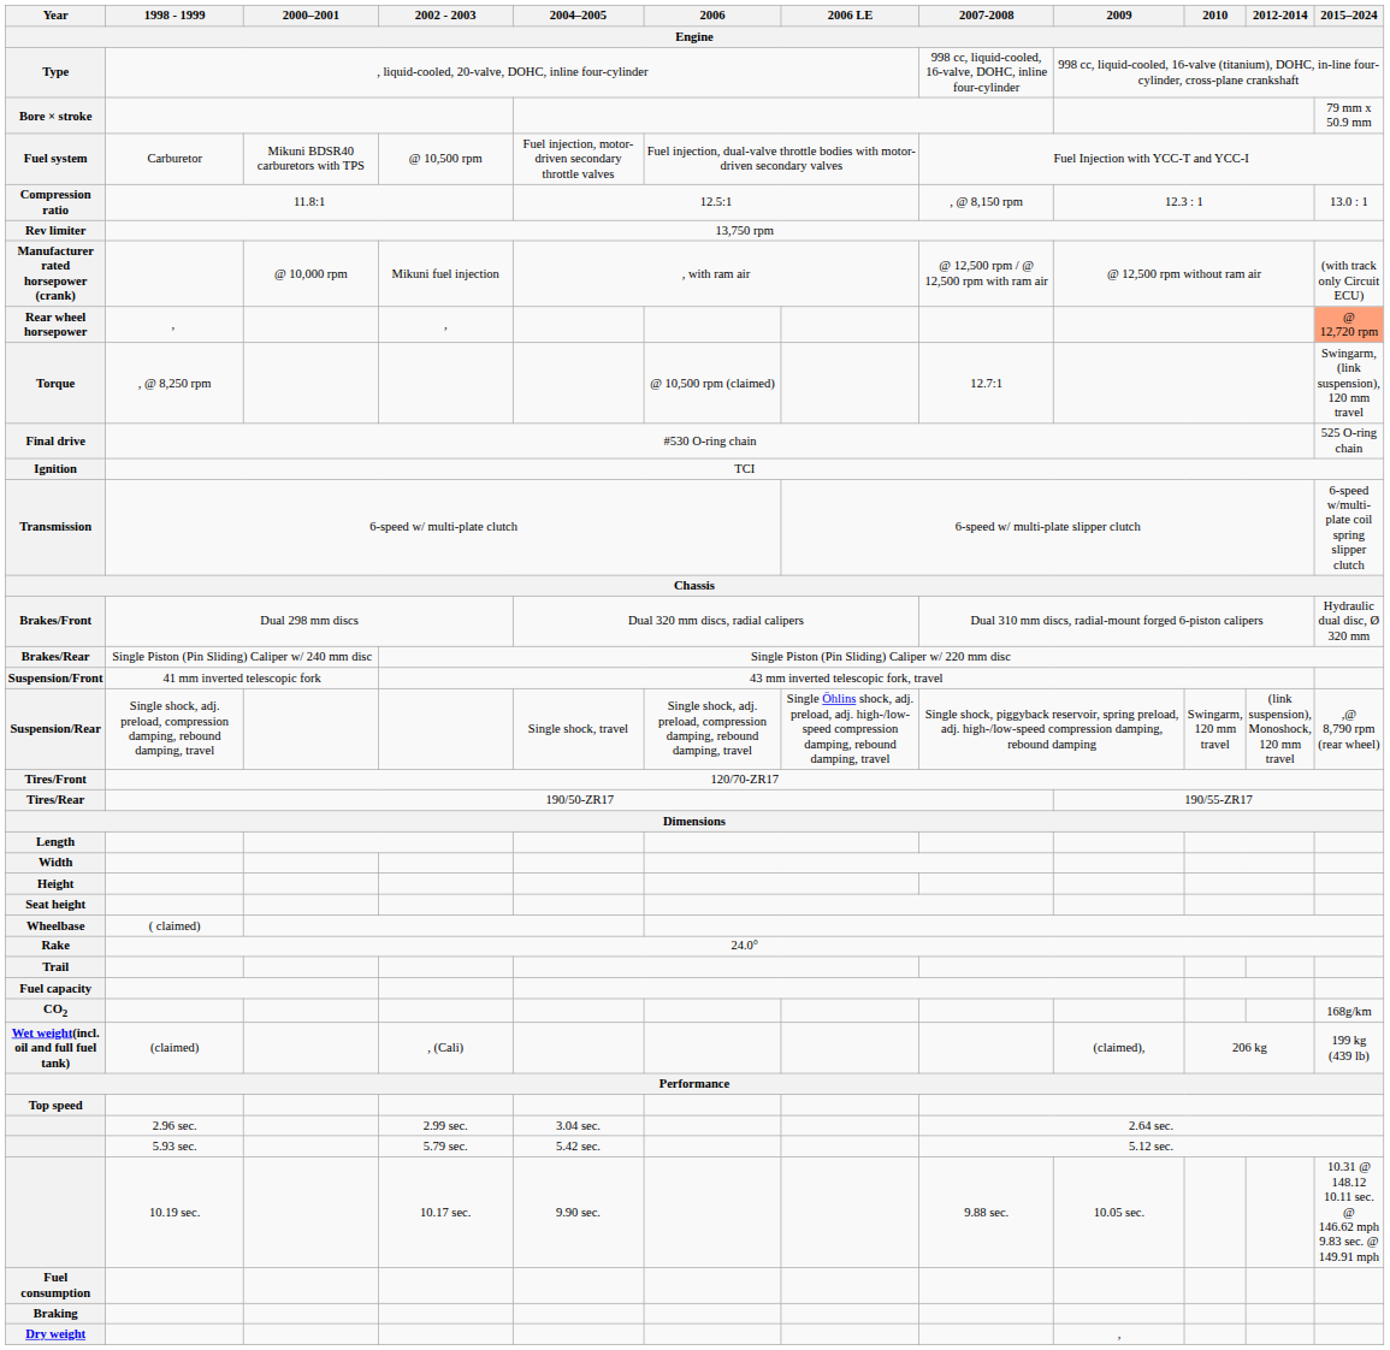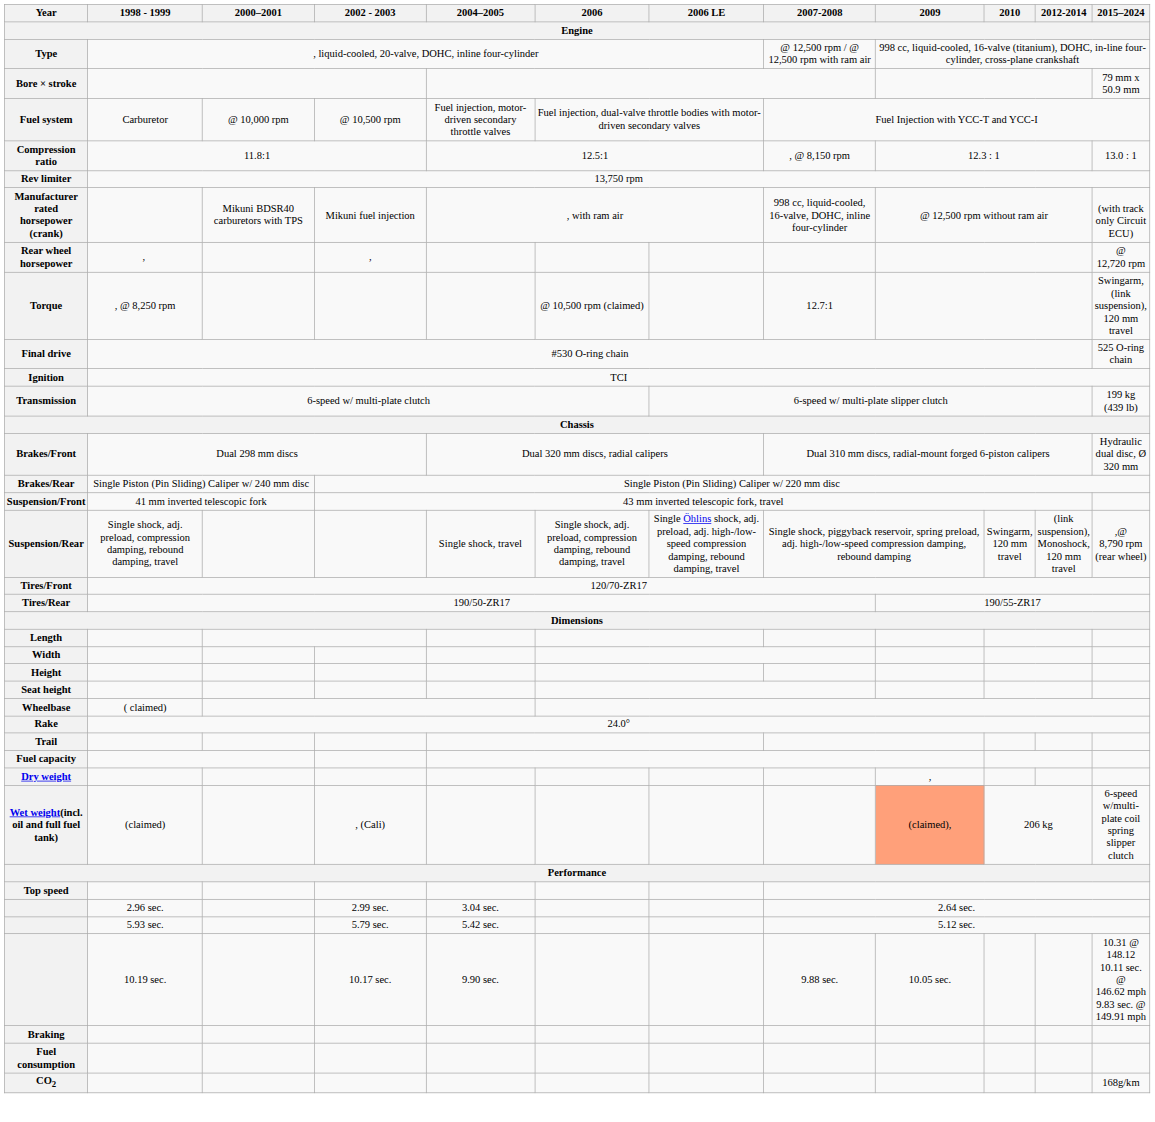Type | 2007-2008: 998 cc, liquid-cooled, 16-valve, DOHC, inline four-cylinder -> @ 12,500 rpm / @ 12,500 rpm with ram air
Fuel system | 2000–2001: Mikuni BDSR40 carburetors with TPS -> @ 10,000 rpm
Manufacturer rated horsepower (crank) | 2000–2001: @ 10,000 rpm -> Mikuni BDSR40 carburetors with TPS
Manufacturer rated horsepower (crank) | 2007-2008: @ 12,500 rpm / @ 12,500 rpm with ram air -> 998 cc, liquid-cooled, 16-valve, DOHC, inline four-cylinder
Rear wheel horsepower | 2015–2024: lightsalmon background -> no background
Transmission | 2015–2024: 6-speed w/multi-plate coil spring slipper clutch -> 199 kg (439 lb)
rows swapped: Dry weight <-> CO2
Wet weight(incl. oil and full fuel tank) | 2009: no background -> lightsalmon background
Wet weight(incl. oil and full fuel tank) | 2015–2024: 199 kg (439 lb) -> 6-speed w/multi-plate coil spring slipper clutch
rows swapped: Braking <-> Fuel consumption
